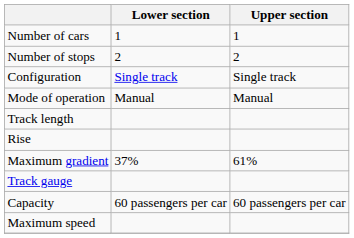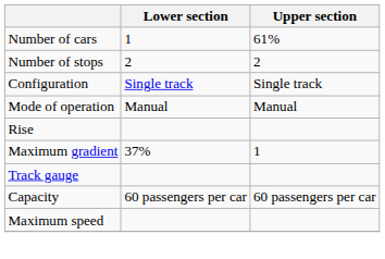Number of cars | Upper section: 1 -> 61%
- row: Track length
Maximum gradient | Upper section: 61% -> 1
